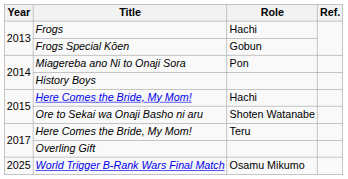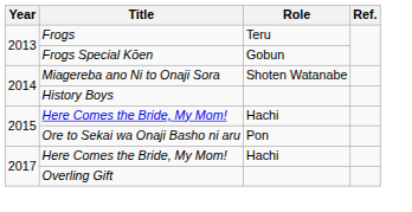Frogs | Role: Hachi -> Teru
Miagereba ano Ni to Onaji Sora | Role: Pon -> Shoten Watanabe
Ore to Sekai wa Onaji Basho ni aru | Role: Shoten Watanabe -> Pon
2017 / Here Comes the Bride, My Mom! | Role: Teru -> Hachi
- row: 2025 | World Trigger B-Rank Wars Final Match | Osamu Mikumo
